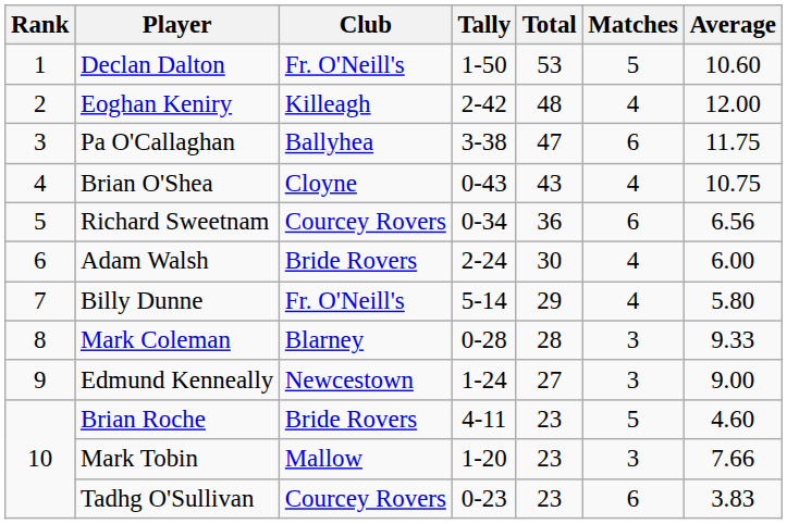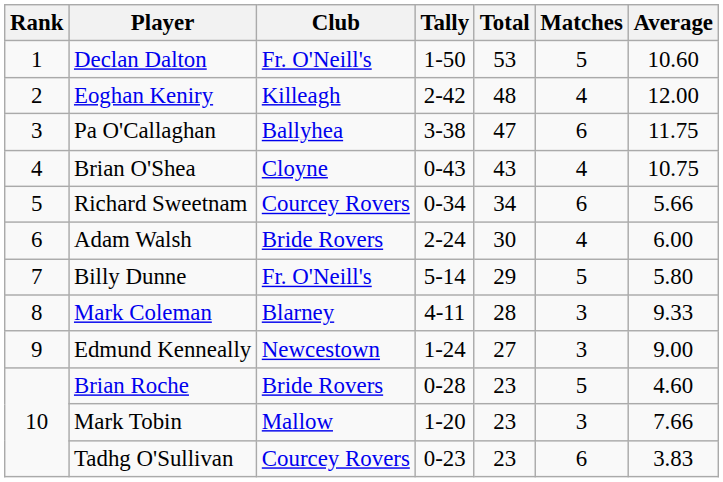Richard Sweetnam | Total: 36 -> 34
Richard Sweetnam | Average: 6.56 -> 5.66
Billy Dunne | Matches: 4 -> 5
Mark Coleman | Tally: 0-28 -> 4-11
Brian Roche | Tally: 4-11 -> 0-28
